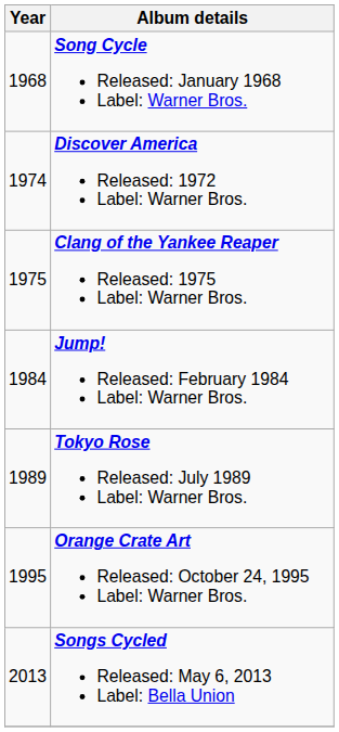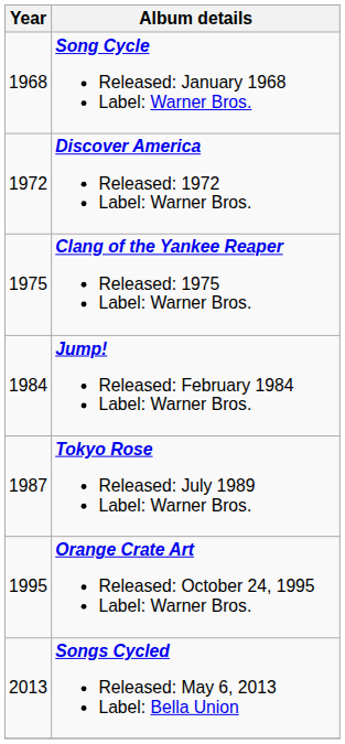Discover America Released: 1972 Label: Warner Bros. | Year: 1974 -> 1972
Tokyo Rose Released: July 1989 Label: Warner Bros. | Year: 1989 -> 1987
